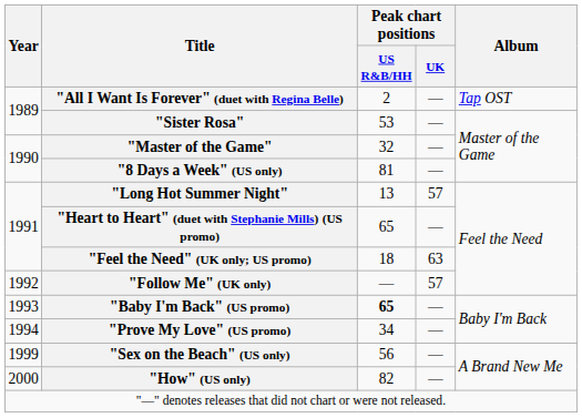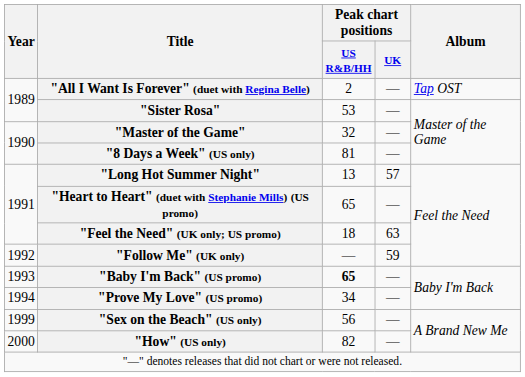"Follow Me" (UK only) | Peak chart positions / UK: 57 -> 59
